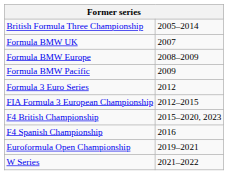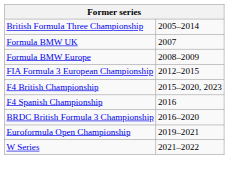- row: Formula BMW Pacific | 2009
- row: Formula 3 Euro Series | 2012
+ row: BRDC British Formula 3 Championship | 2016–2020
